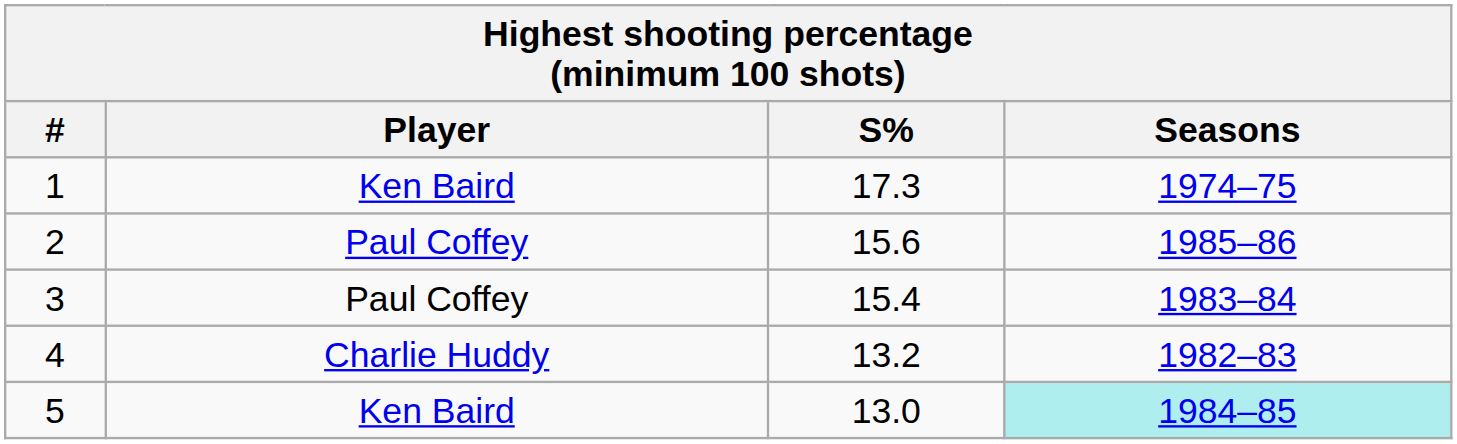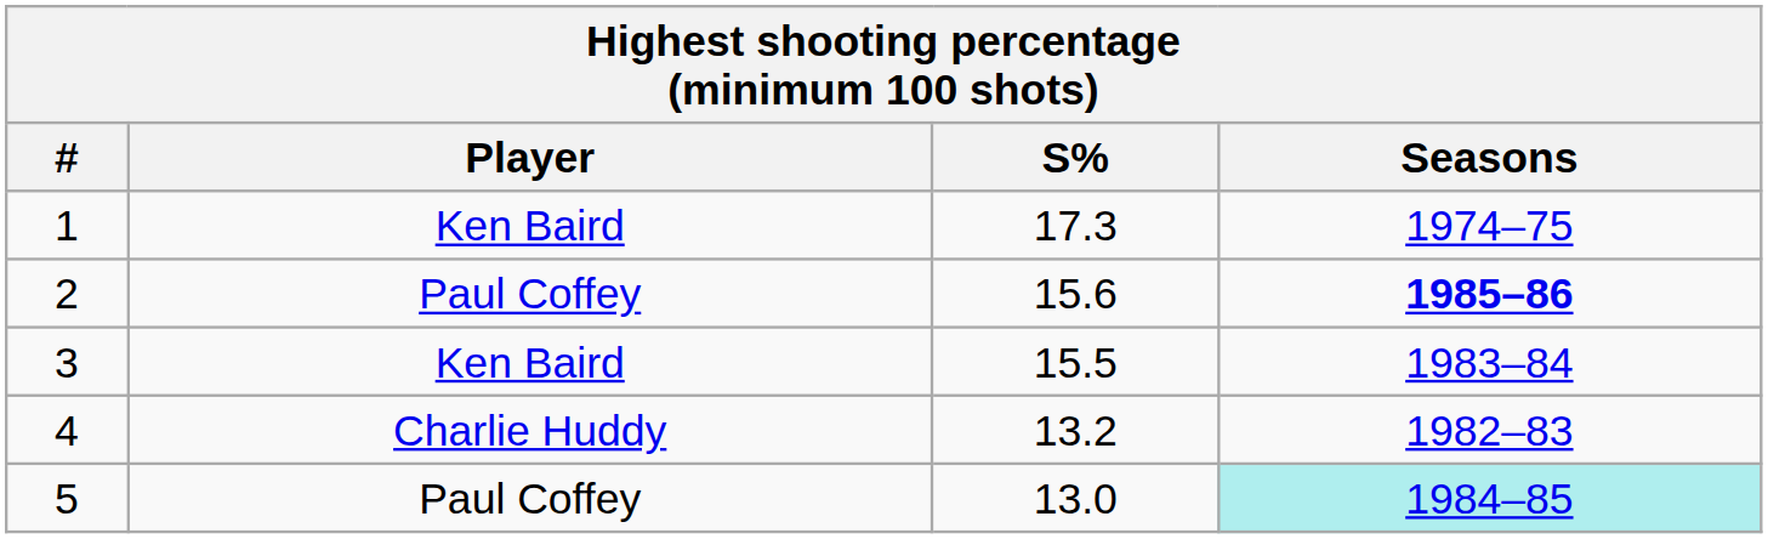2 | Seasons: normal -> bold
3 | Player: Paul Coffey -> Ken Baird
3 | S%: 15.4 -> 15.5
5 | Player: Ken Baird -> Paul Coffey
